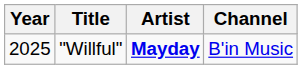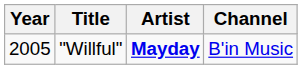"Willful" | Year: 2025 -> 2005
